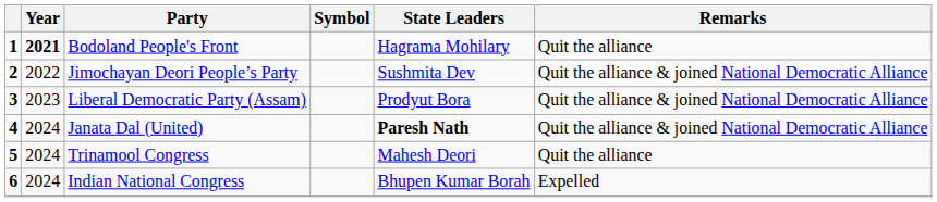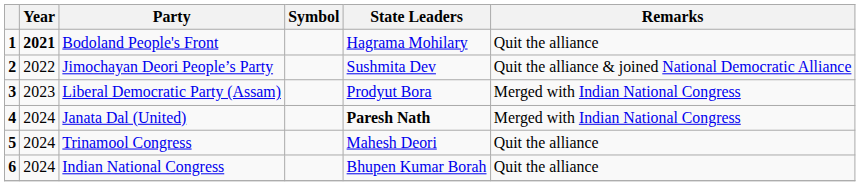Liberal Democratic Party (Assam) | Remarks: Quit the alliance & joined National Democratic Alliance -> Merged with Indian National Congress
Janata Dal (United) | Remarks: Quit the alliance & joined National Democratic Alliance -> Merged with Indian National Congress
Indian National Congress | Remarks: Expelled -> Quit the alliance
